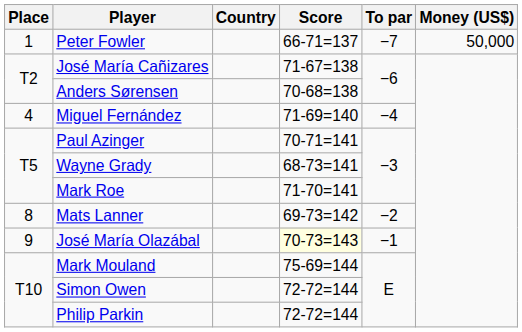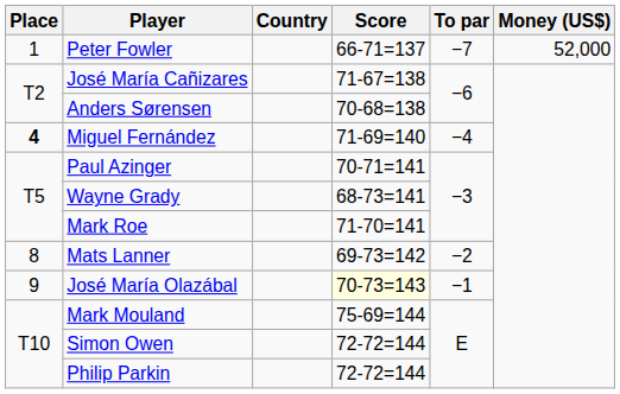Peter Fowler | Money (US$): 50,000 -> 52,000
Miguel Fernández | Place: normal -> bold
